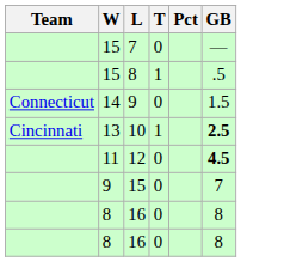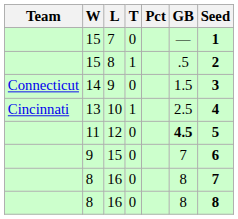+ column: Seed | 1 | 2 | 3 | 4 | 5 | 6 | 7 | 8
10 | GB: bold -> normal
